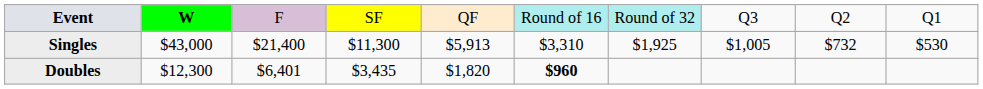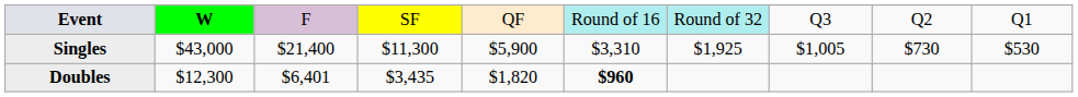Singles | column 5: $5,913 -> $5,900
Singles | column 9: $732 -> $730
